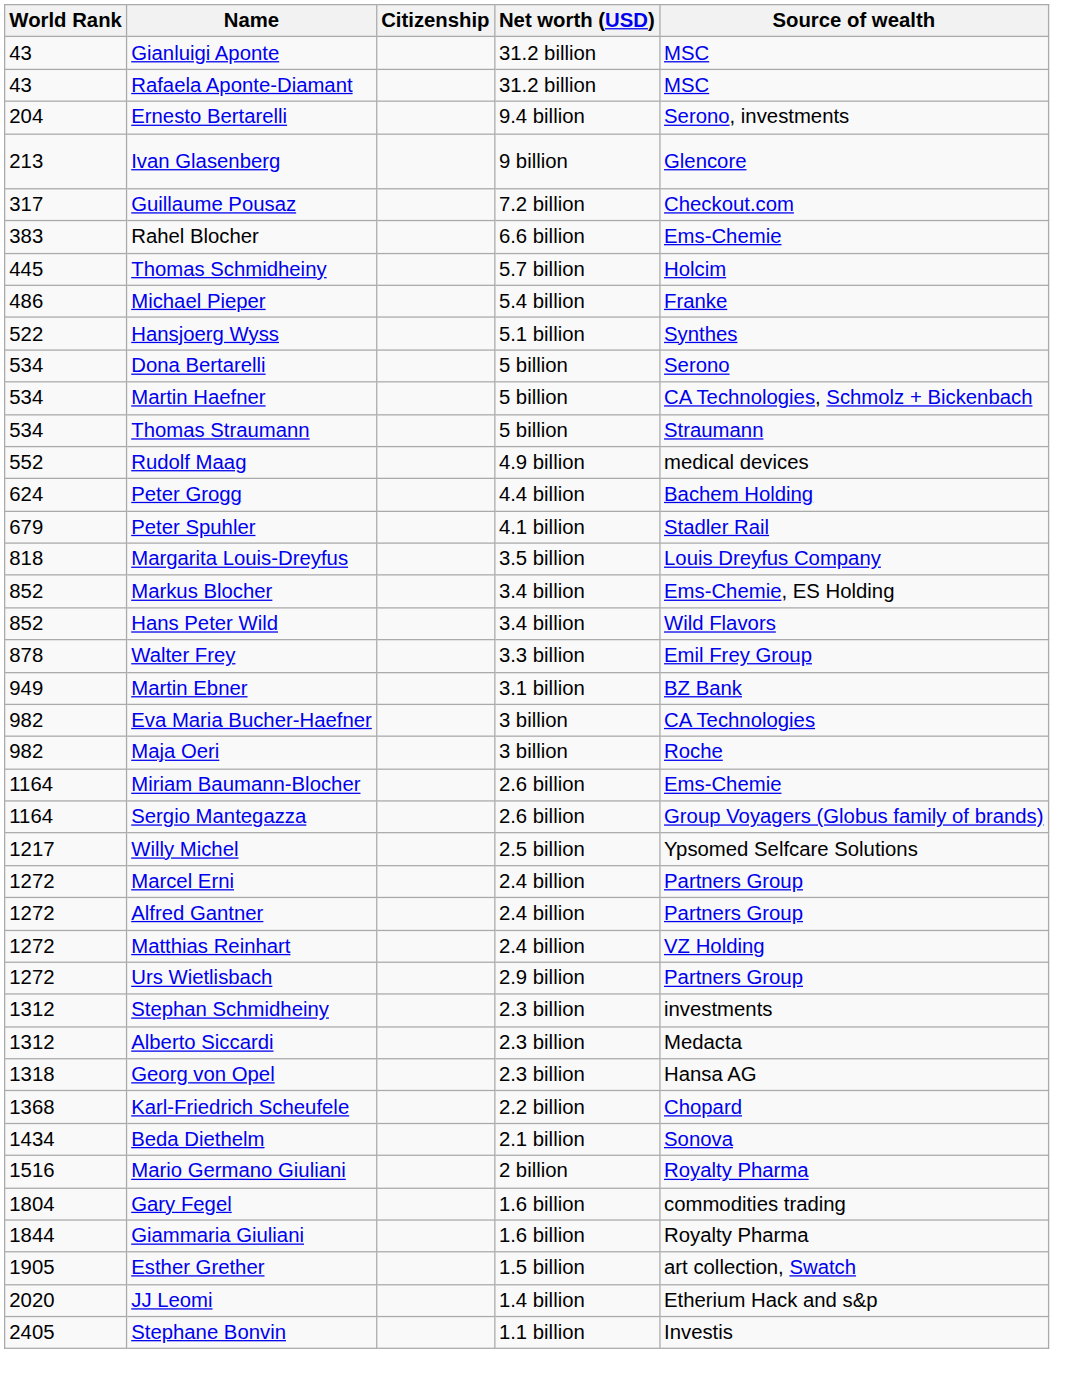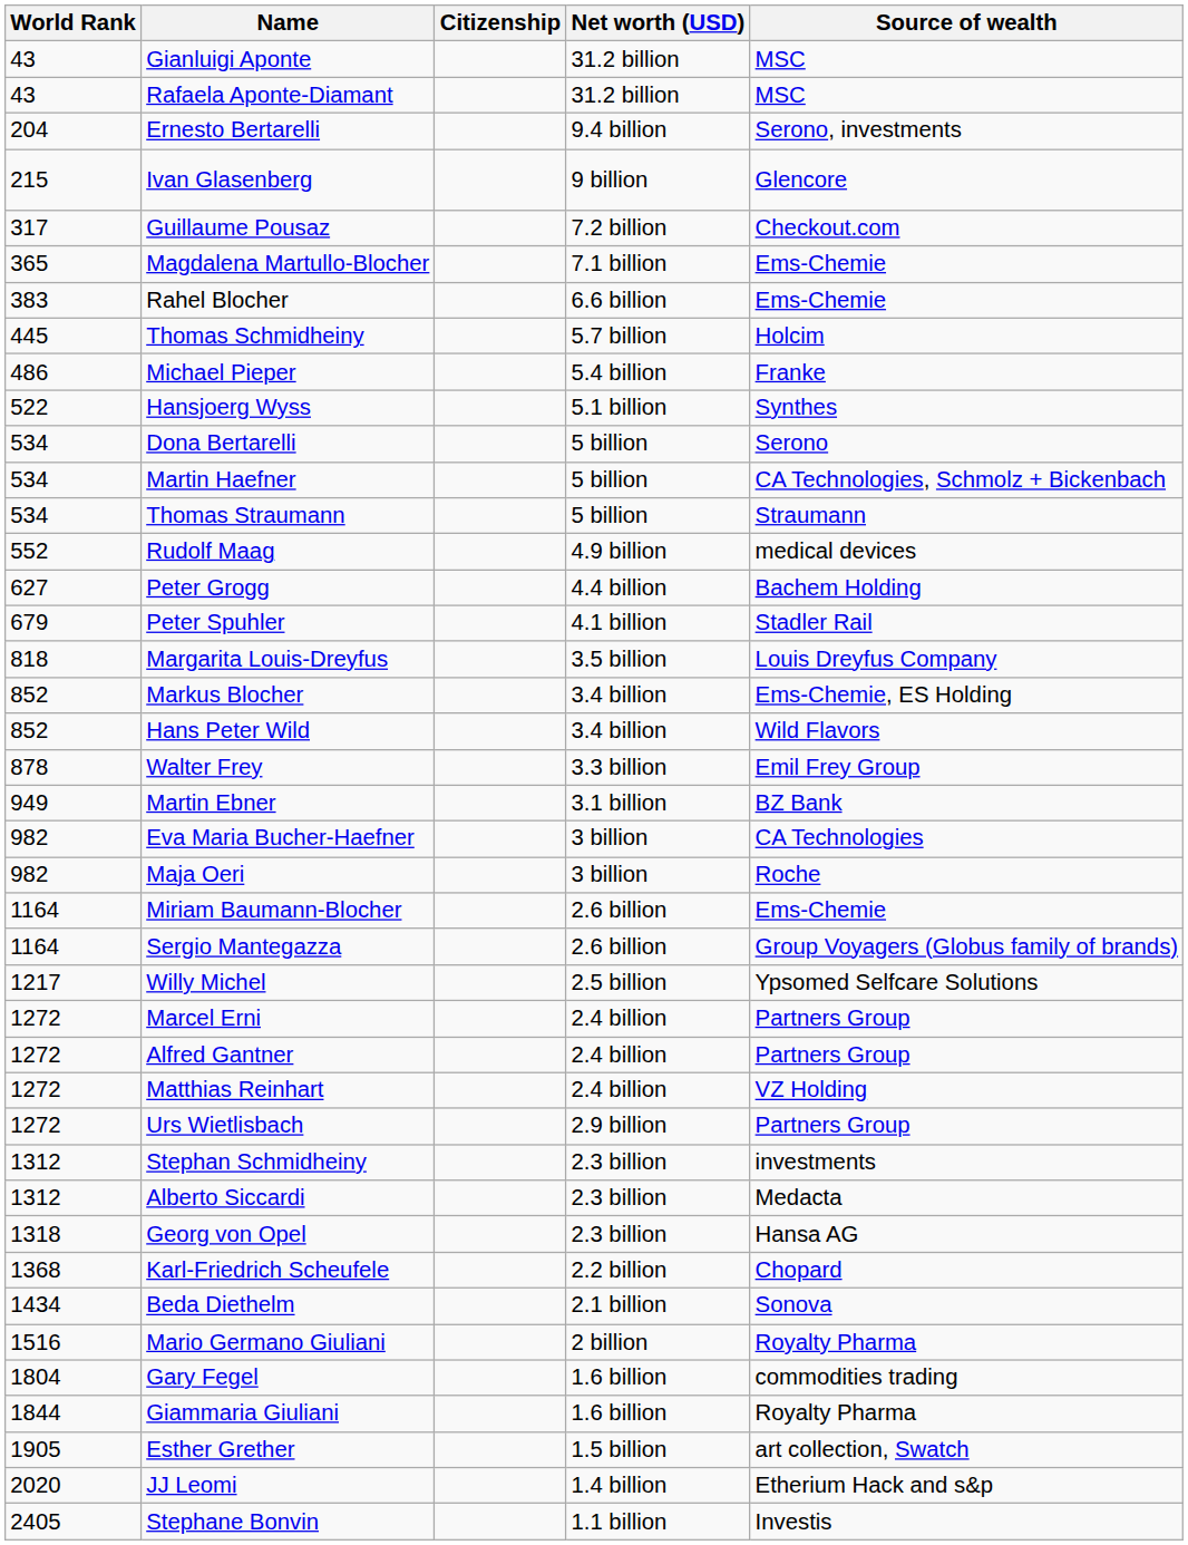Ivan Glasenberg | World Rank: 213 -> 215
+ row: 365 | Magdalena Martullo-Blocher | 7.1 billion | Ems-Chemie
Peter Grogg | World Rank: 624 -> 627
